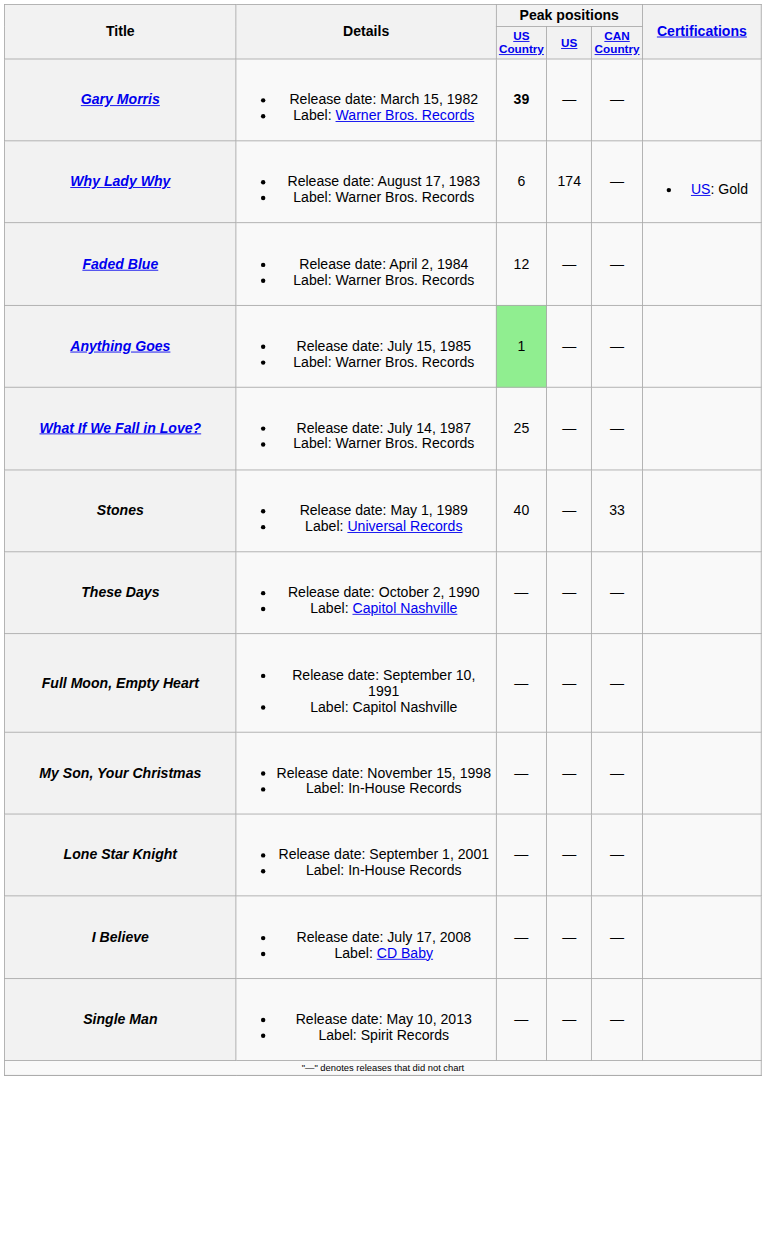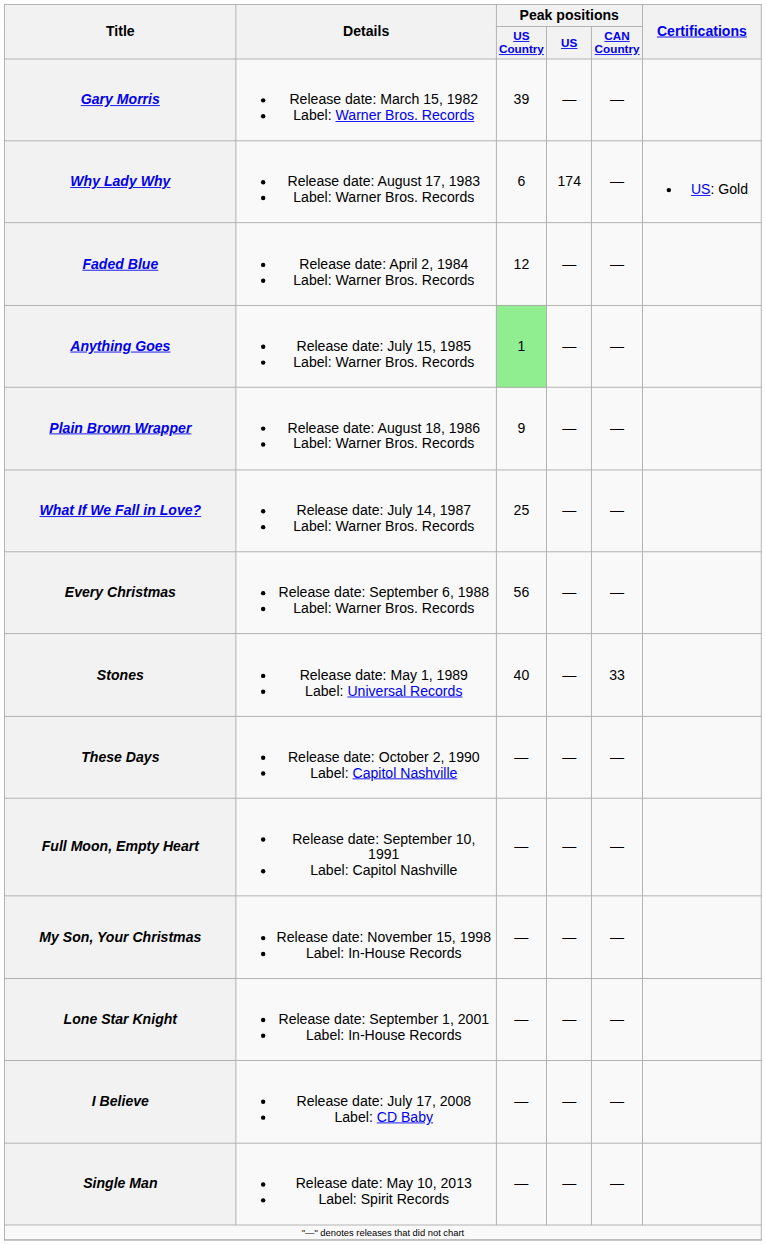Gary Morris | Peak positions / US Country: bold -> normal
+ row: Plain Brown Wrapper | Release date: August 18, 1986 Label: Warner Bros. Records | 9 | — | —
+ row: Every Christmas | Release date: September 6, 1988 Label: Warner Bros. Records | 56 | — | —
